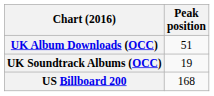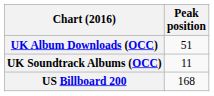UK Soundtrack Albums (OCC) | Peak position: 19 -> 11
